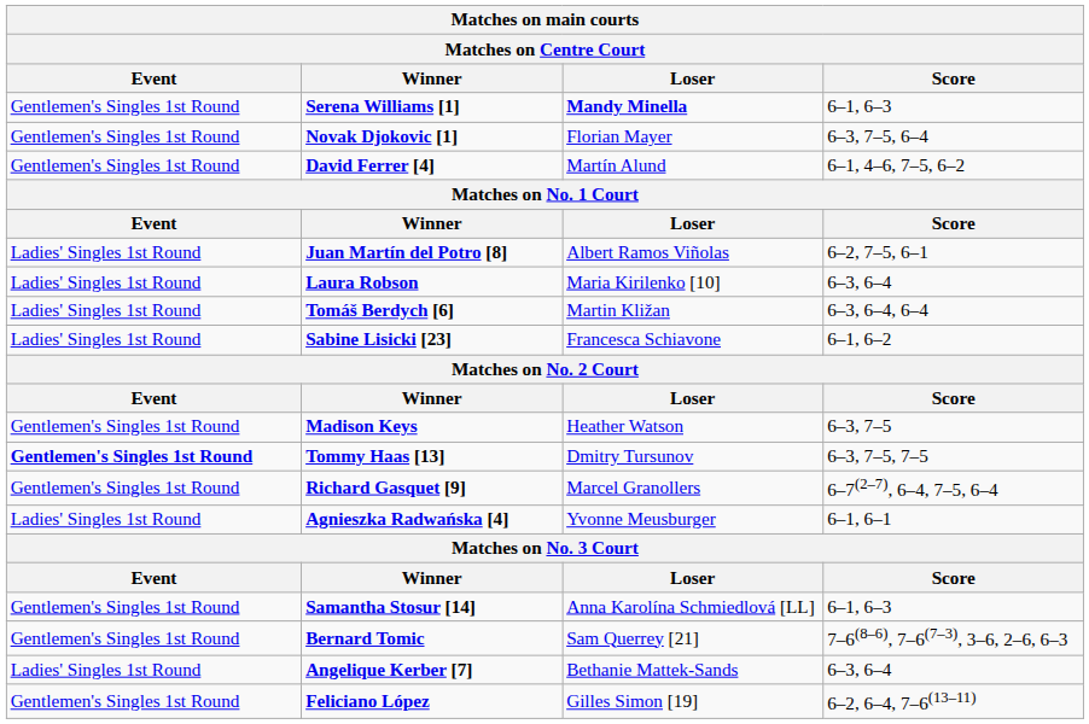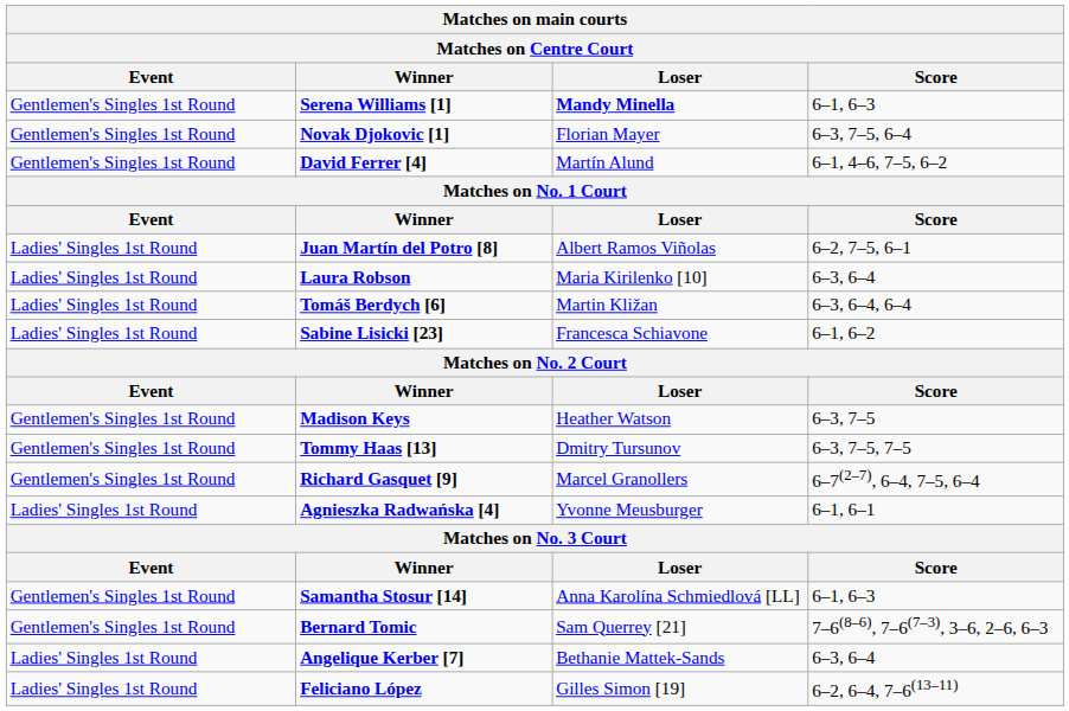Tommy Haas [13] | Event: bold -> normal
Feliciano López | Event: Gentlemen's Singles 1st Round -> Ladies' Singles 1st Round
